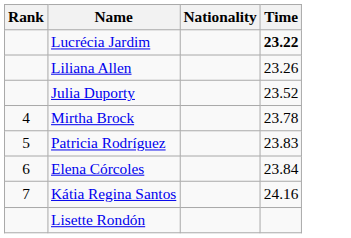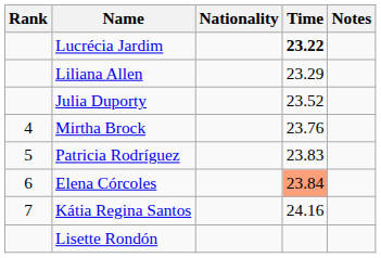+ column: Notes
Liliana Allen | Time: 23.26 -> 23.29
Mirtha Brock | Time: 23.78 -> 23.76
Elena Córcoles | Time: no background -> lightsalmon background
